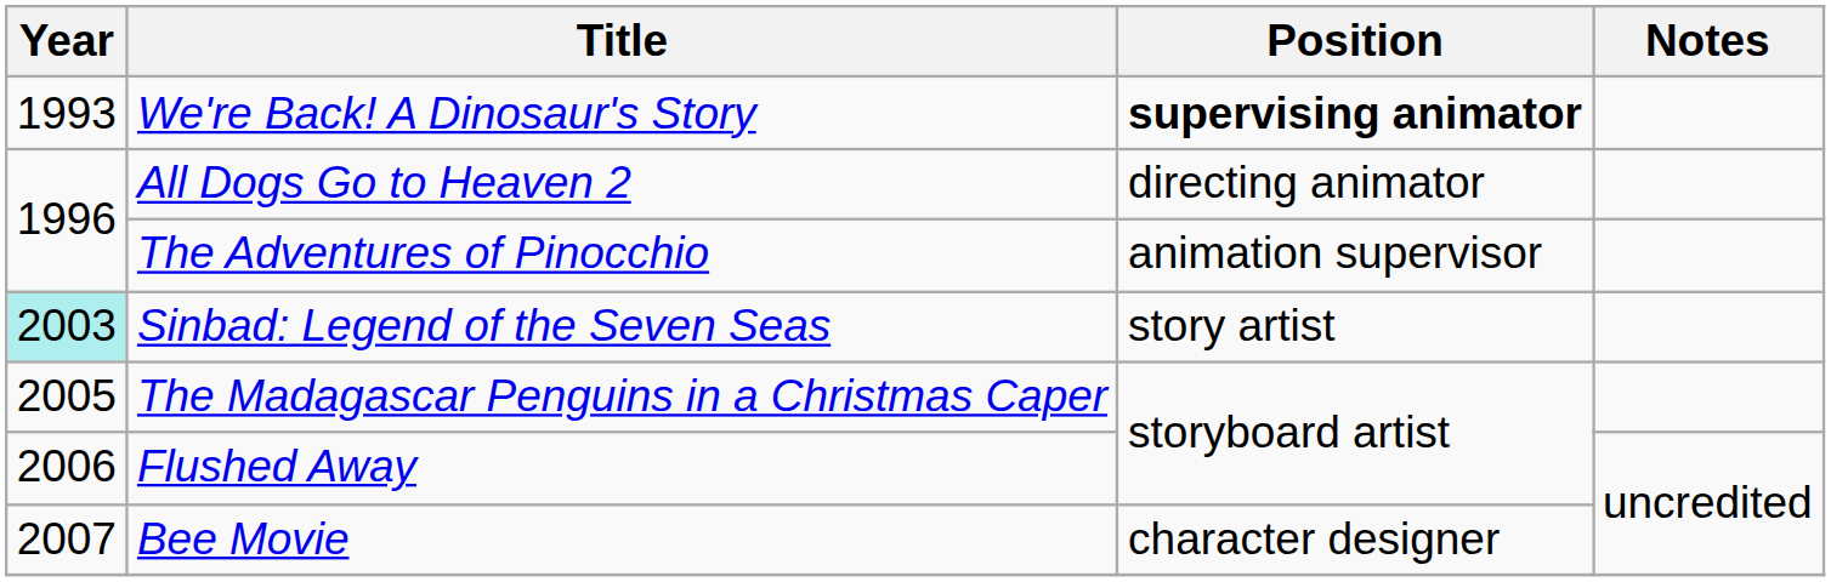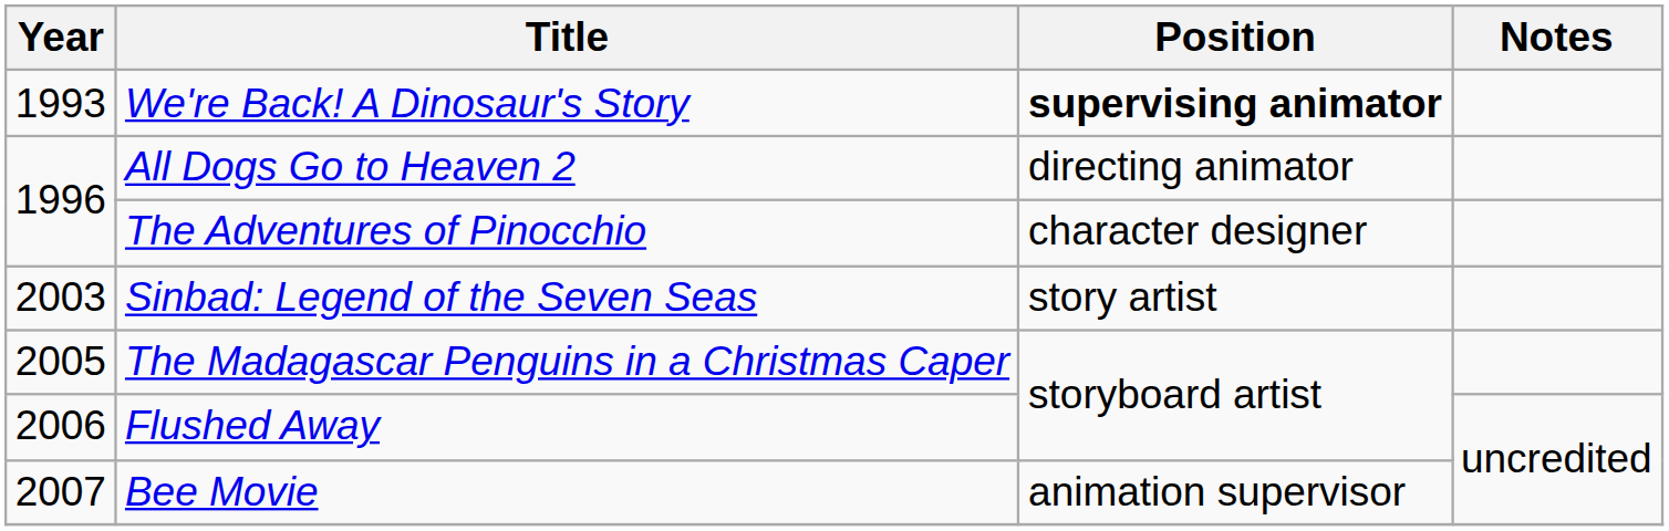The Adventures of Pinocchio | Position: animation supervisor -> character designer
Sinbad: Legend of the Seven Seas | Year: paleturquoise background -> no background
Bee Movie | Position: character designer -> animation supervisor
